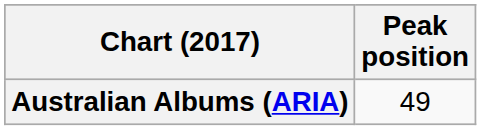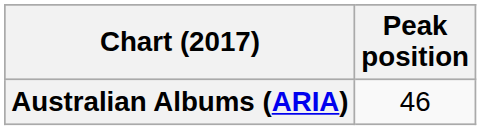Australian Albums (ARIA) | Peak position: 49 -> 46
